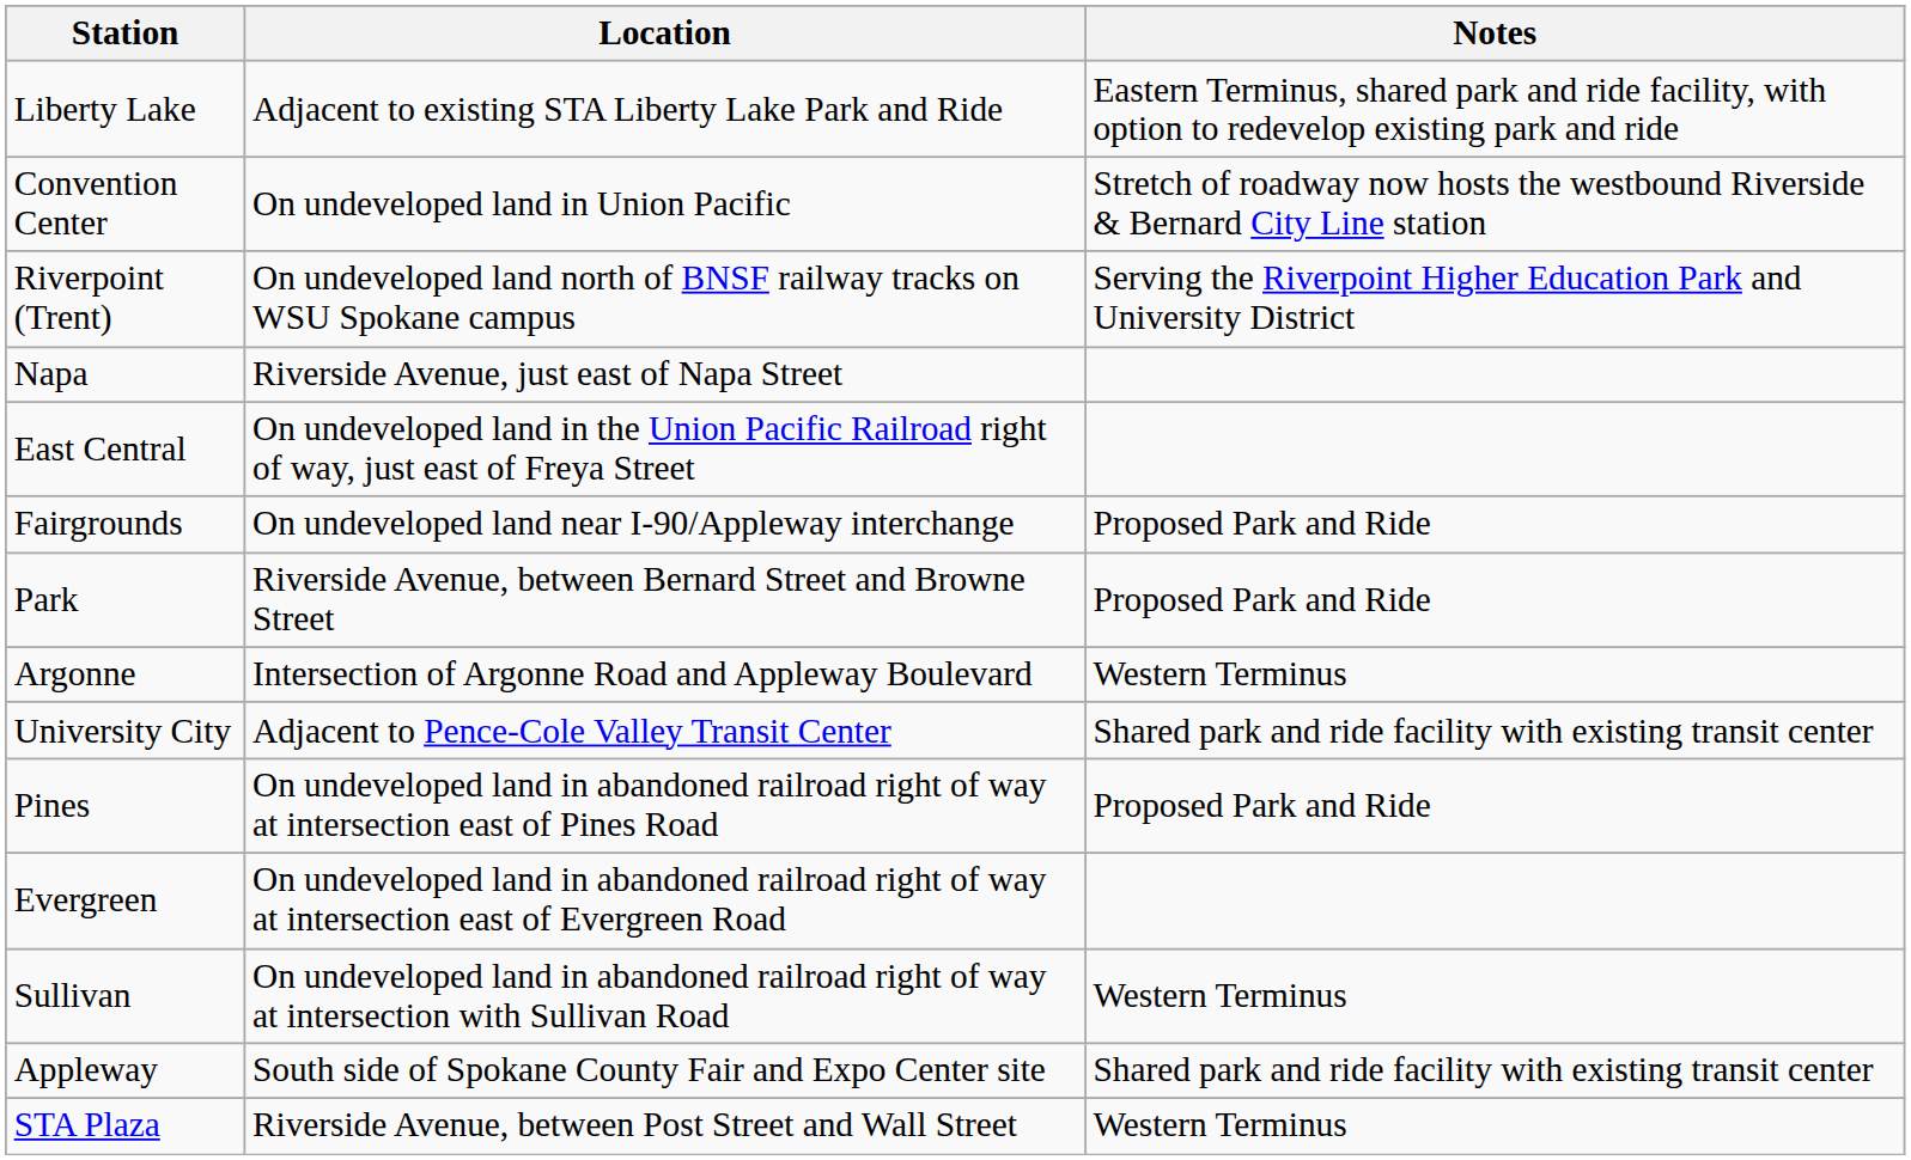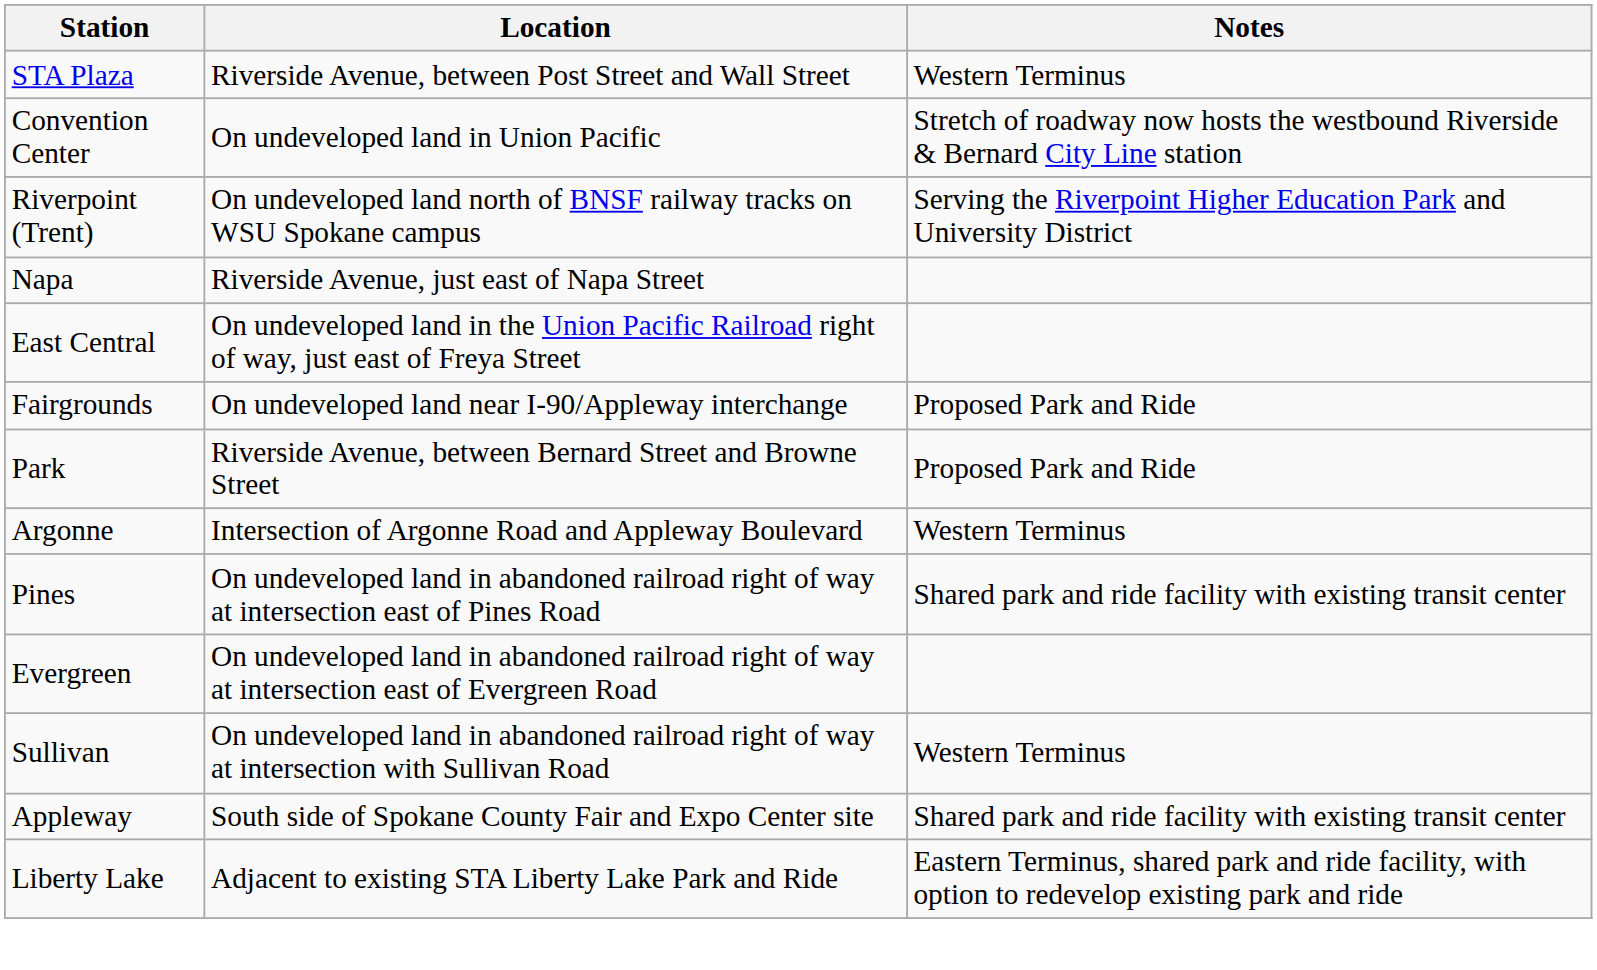rows swapped: STA Plaza <-> Liberty Lake
- row: University City | Adjacent to Pence-Cole Valley Transit Center | Shared park and ride facility with existing transit center
Pines | Notes: Proposed Park and Ride -> Shared park and ride facility with existing transit center
